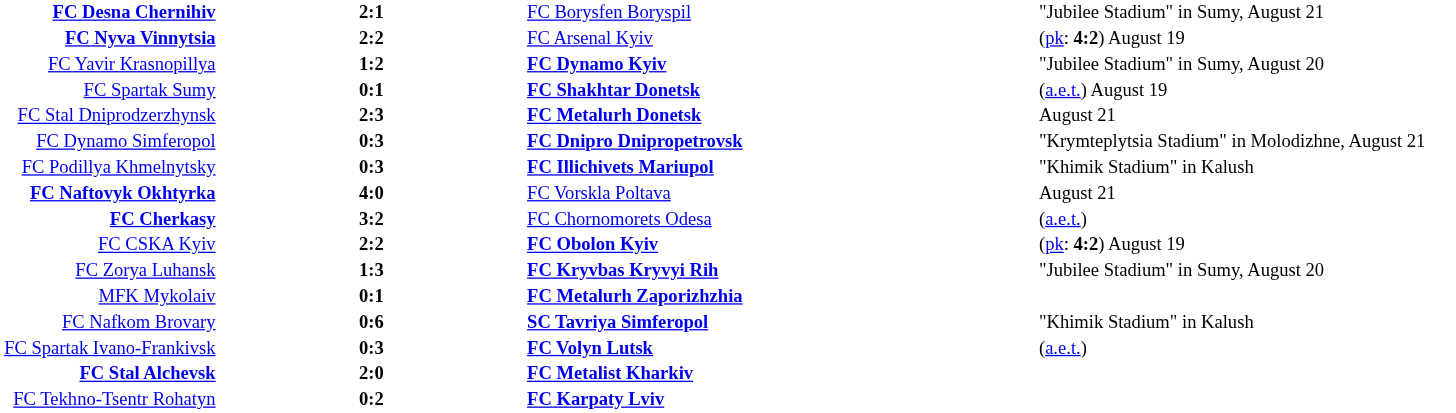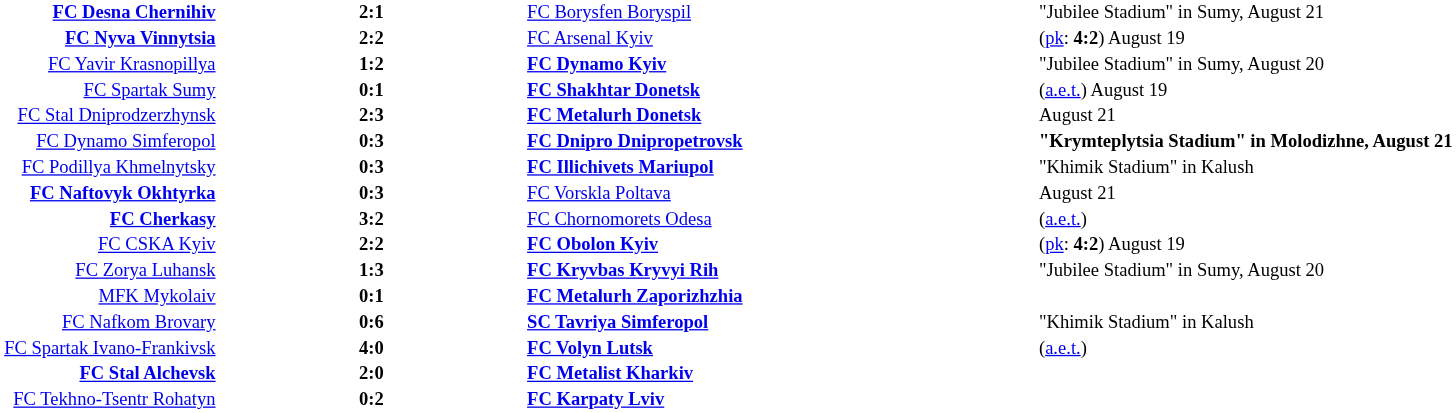FC Dynamo Simferopol | column 4: normal -> bold
FC Naftovyk Okhtyrka | column 2: 4:0 -> 0:3
FC Spartak Ivano-Frankivsk | column 2: 0:3 -> 4:0
